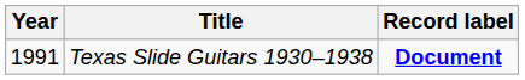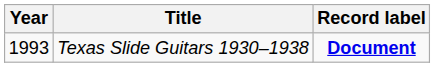Texas Slide Guitars 1930–1938 | Year: 1991 -> 1993
